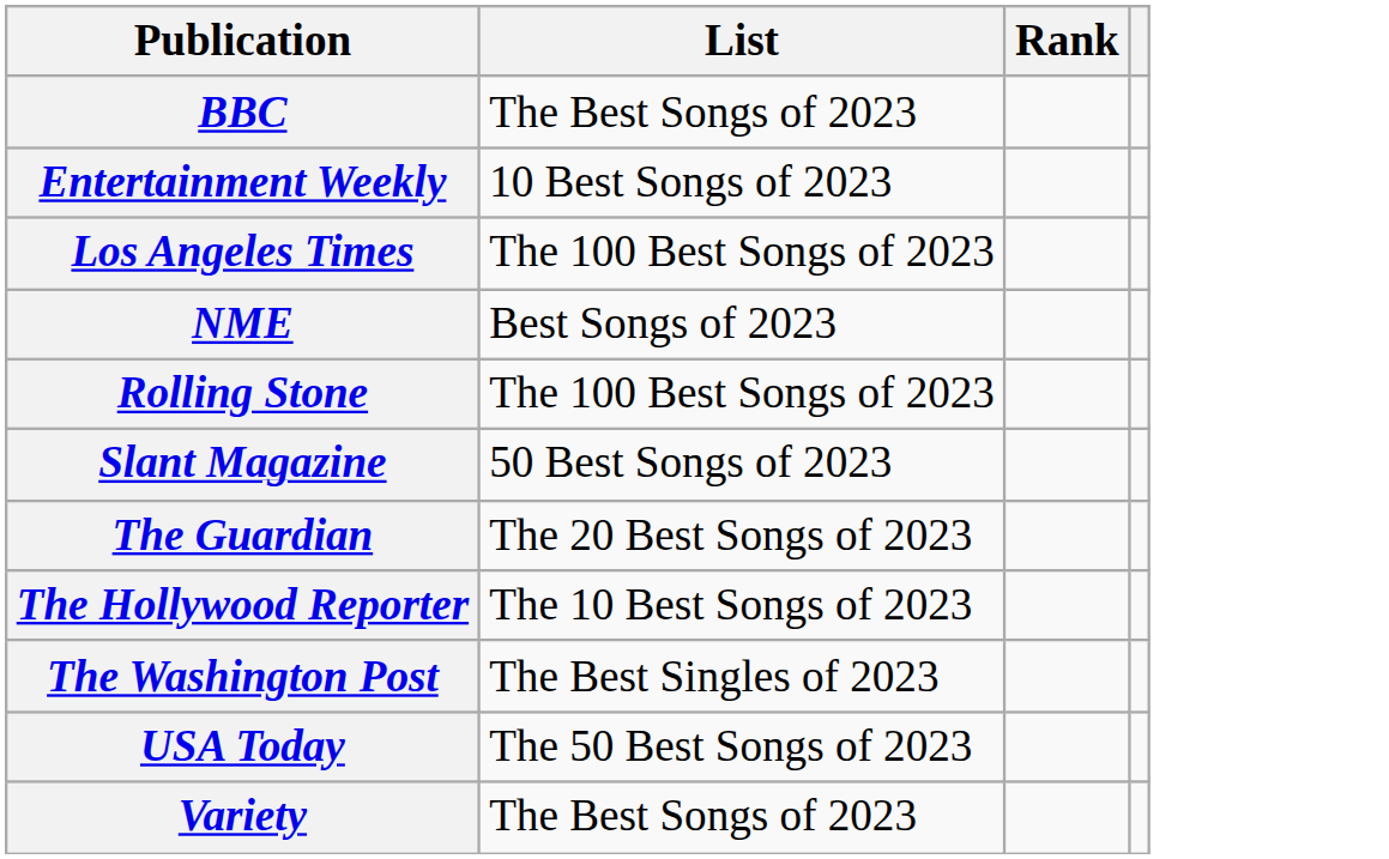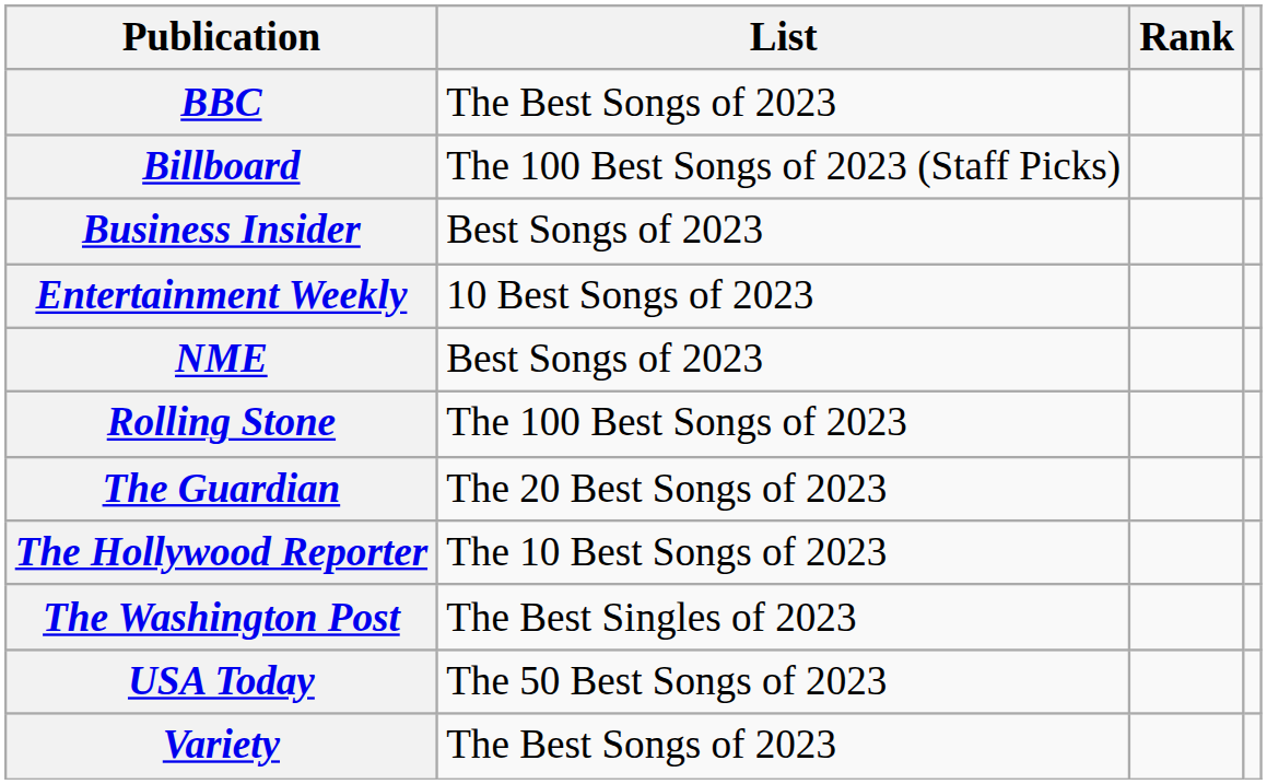+ row: Billboard | The 100 Best Songs of 2023 (Staff Picks)
+ row: Business Insider | Best Songs of 2023
- row: Los Angeles Times | The 100 Best Songs of 2023
- row: Slant Magazine | 50 Best Songs of 2023
